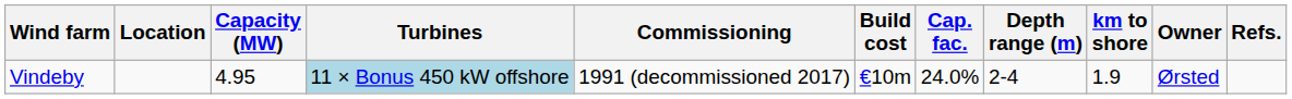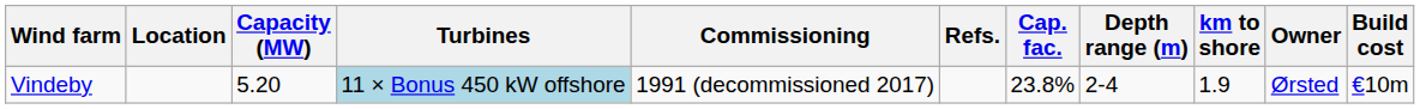columns swapped: Build cost <-> Refs.
Vindeby | Capacity (MW): 4.95 -> 5.20
Vindeby | Cap. fac.: 24.0% -> 23.8%
